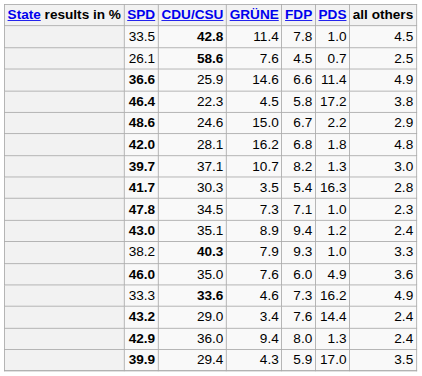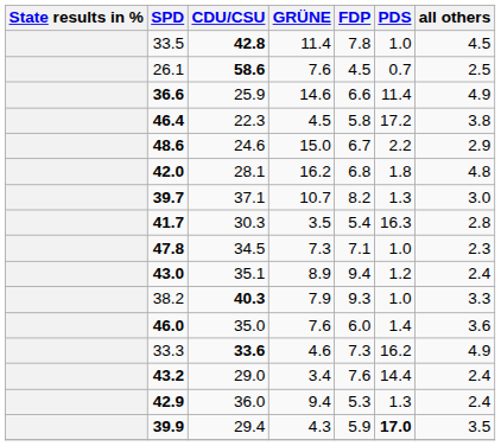46.0 | PDS: 4.9 -> 1.4
42.9 | FDP: 8.0 -> 5.3
39.9 | PDS: normal -> bold
